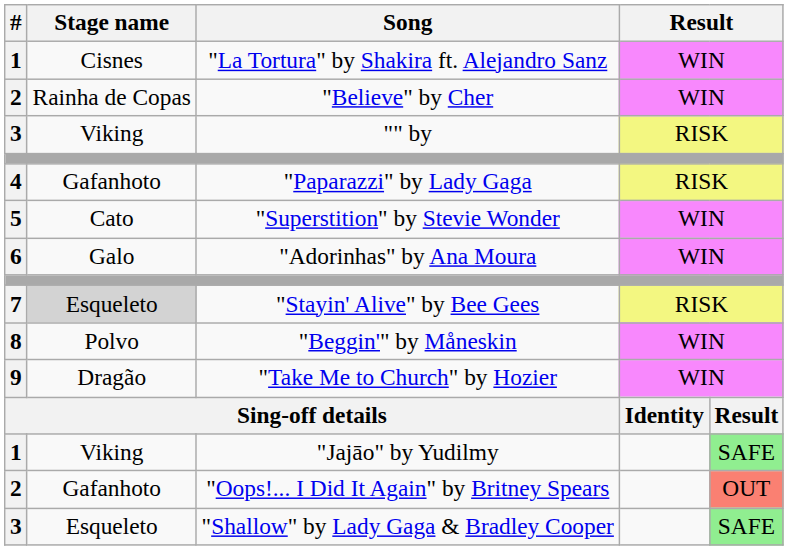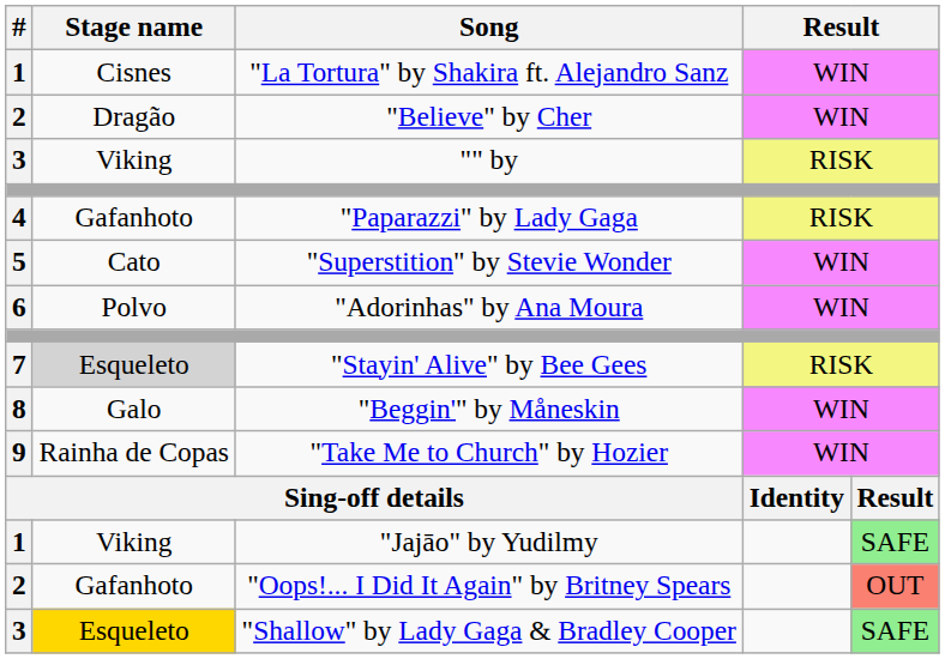"Believe" by Cher | Stage name: Rainha de Copas -> Dragão
"Adorinhas" by Ana Moura | Stage name: Galo -> Polvo
"Beggin'" by Måneskin | Stage name: Polvo -> Galo
"Take Me to Church" by Hozier | Stage name: Dragão -> Rainha de Copas
"Shallow" by Lady Gaga & Bradley Cooper | Stage name: no background -> gold background
